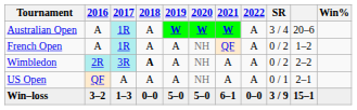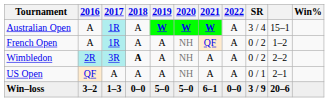Australian Open | column 10: 20–6 -> 15–1
Win–loss | column 10: 15–1 -> 20–6
